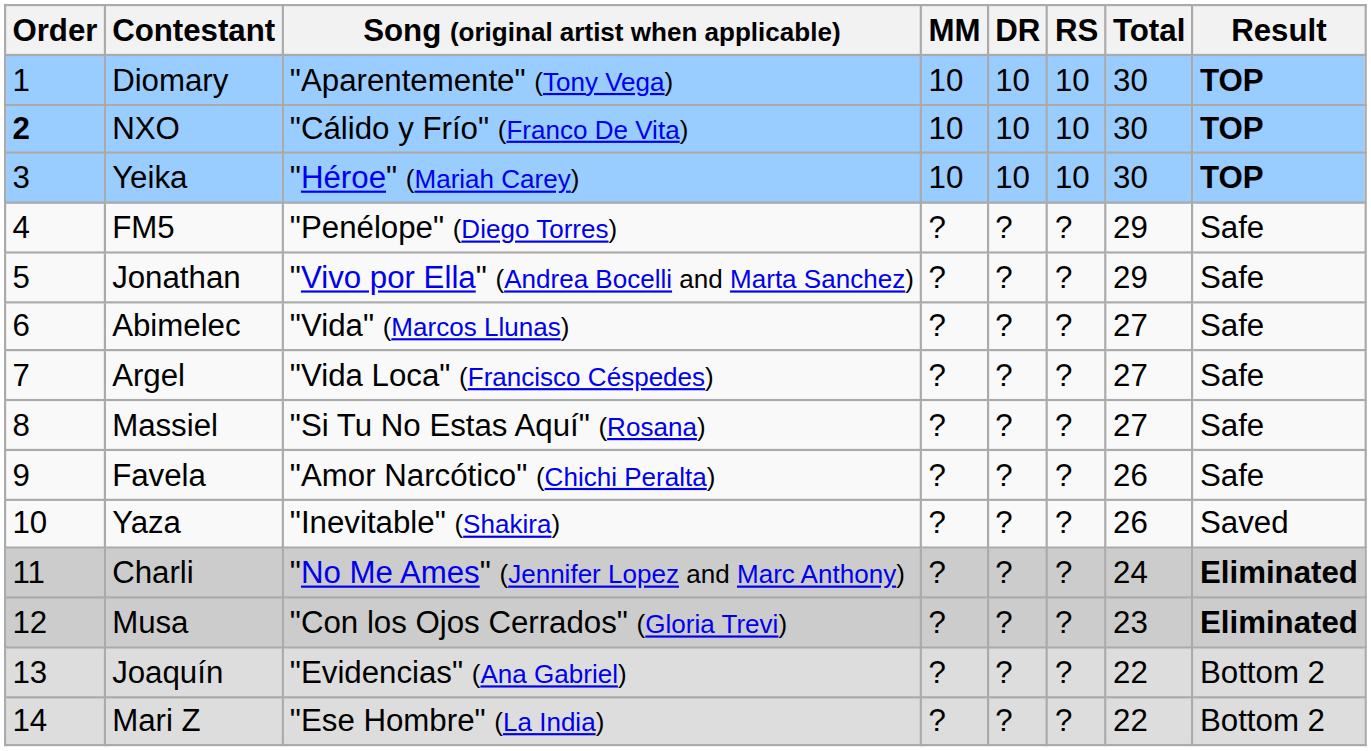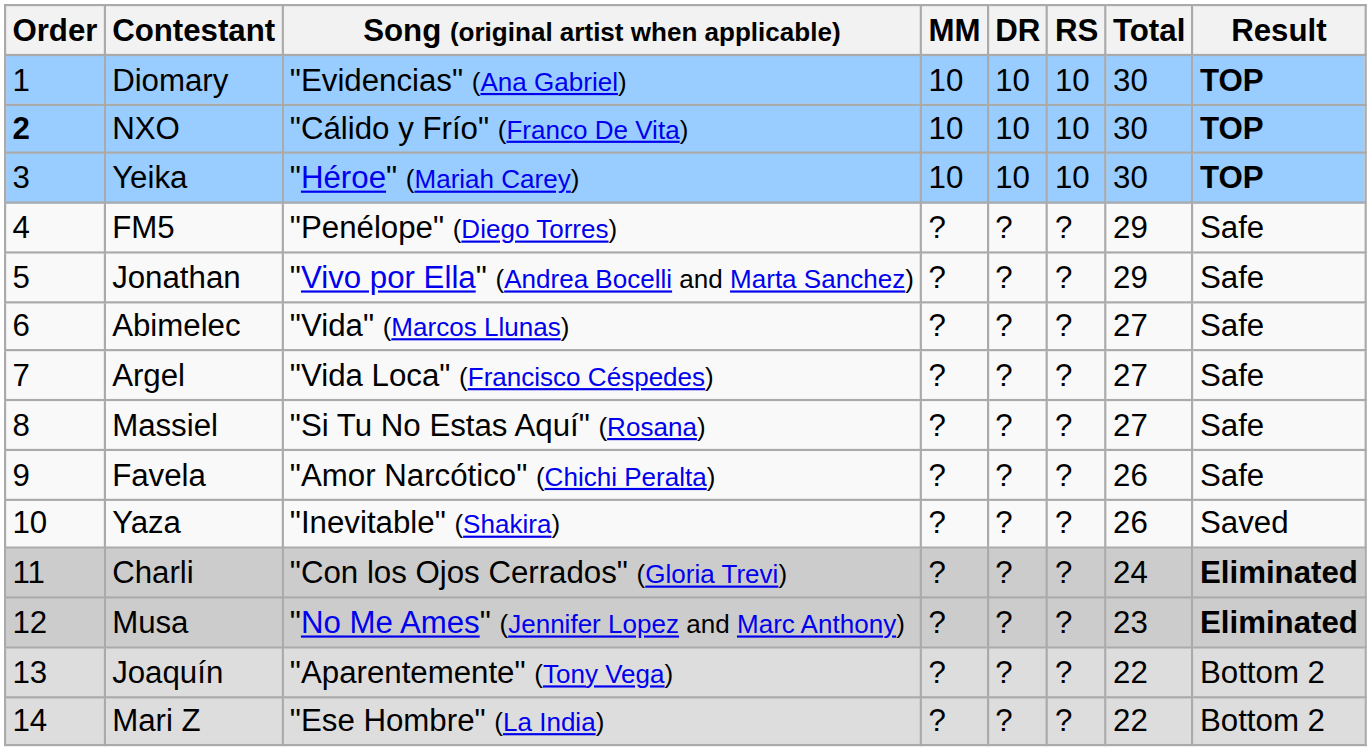Diomary | Song (original artist when applicable): "Aparentemente" (Tony Vega) -> "Evidencias" (Ana Gabriel)
Charli | Song (original artist when applicable): "No Me Ames" (Jennifer Lopez and Marc Anthony) -> "Con los Ojos Cerrados" (Gloria Trevi)
Musa | Song (original artist when applicable): "Con los Ojos Cerrados" (Gloria Trevi) -> "No Me Ames" (Jennifer Lopez and Marc Anthony)
Joaquín | Song (original artist when applicable): "Evidencias" (Ana Gabriel) -> "Aparentemente" (Tony Vega)
